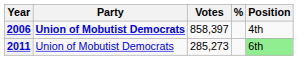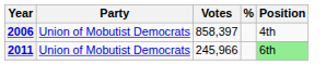2006 | Party: bold -> normal
2011 | Votes: 285,273 -> 245,966
